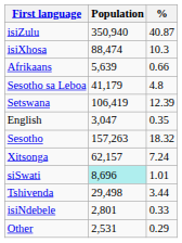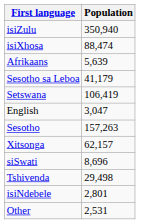- column: % | 40.87 | 10.3 | 0.66 | 4.8 | 12.39 | 0.35 | 18.32 | 7.24 | 1.01 | 3.44 | 0.33 | 0.29
siSwati | Population: paleturquoise background -> no background
